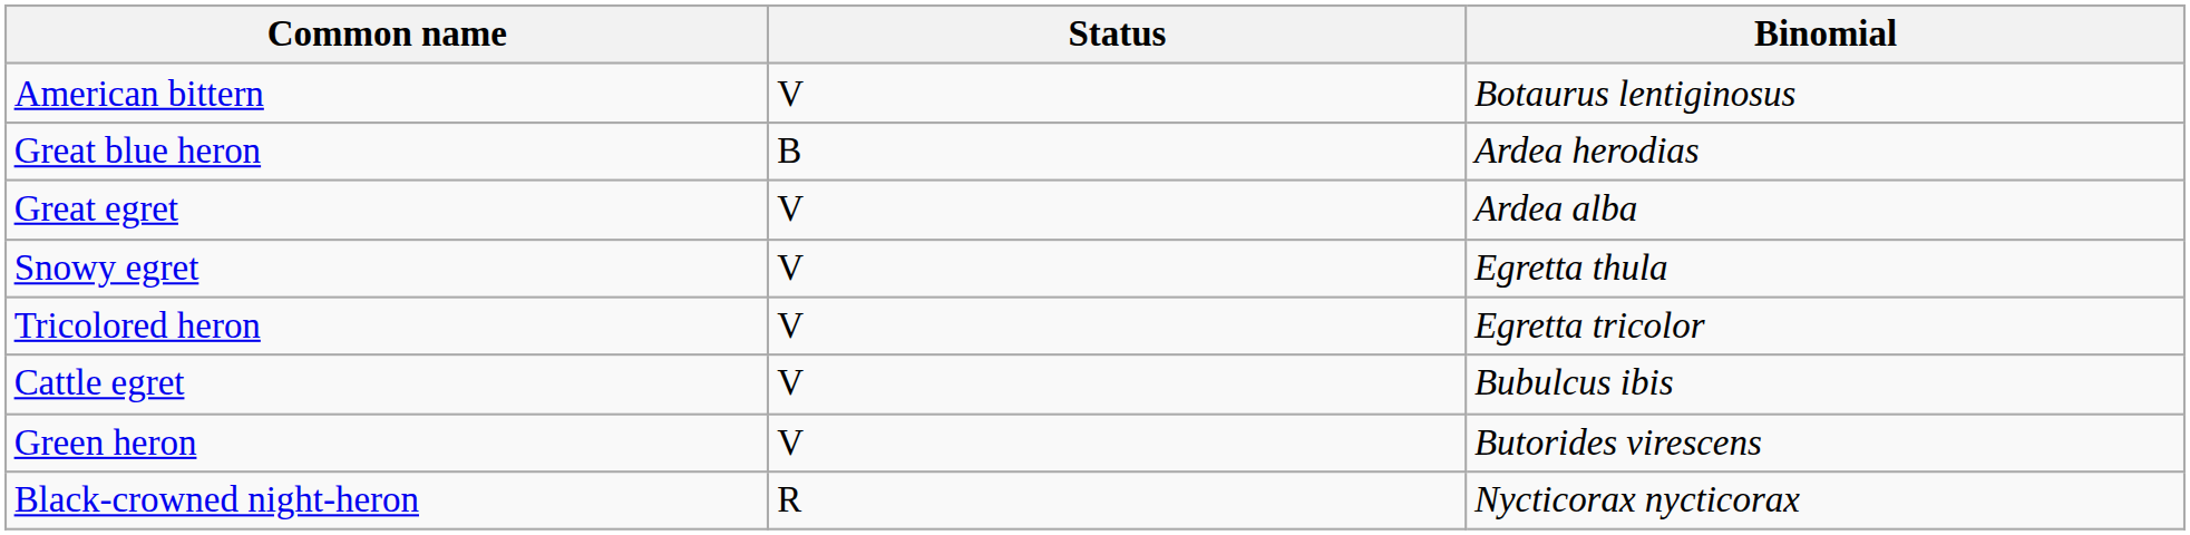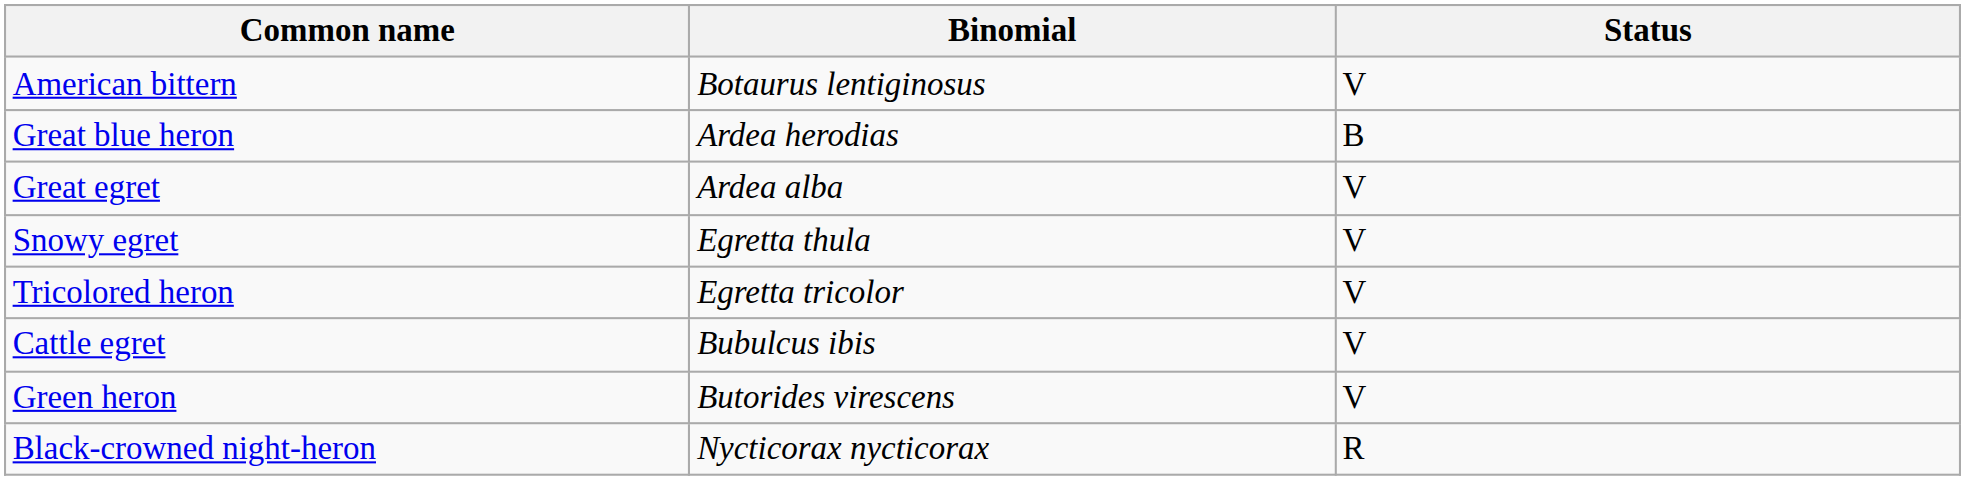columns swapped: Binomial <-> Status
